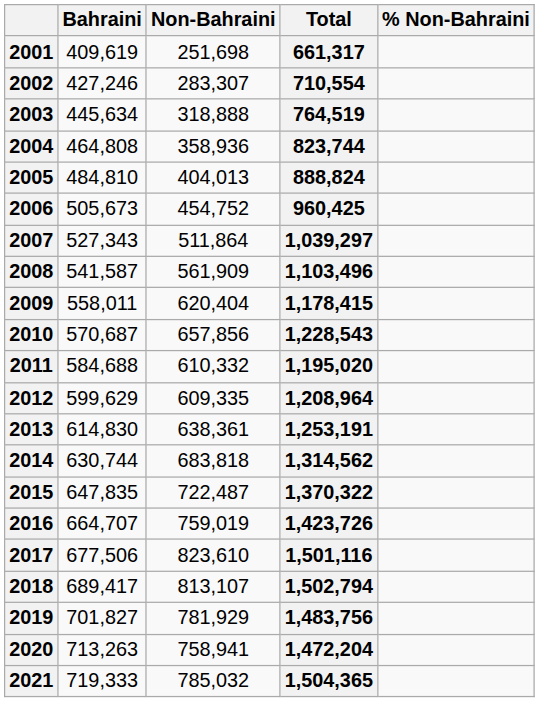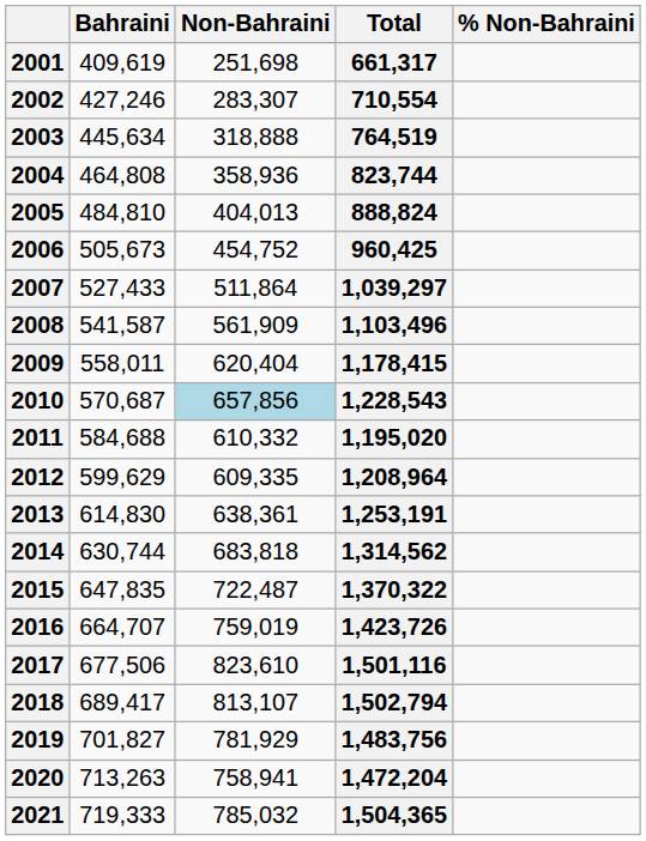2007 | Bahraini: 527,343 -> 527,433
2010 | Non-Bahraini: no background -> lightblue background
